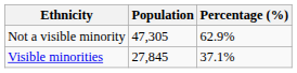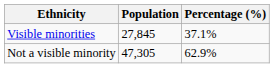rows swapped: Not a visible minority <-> Visible minorities
